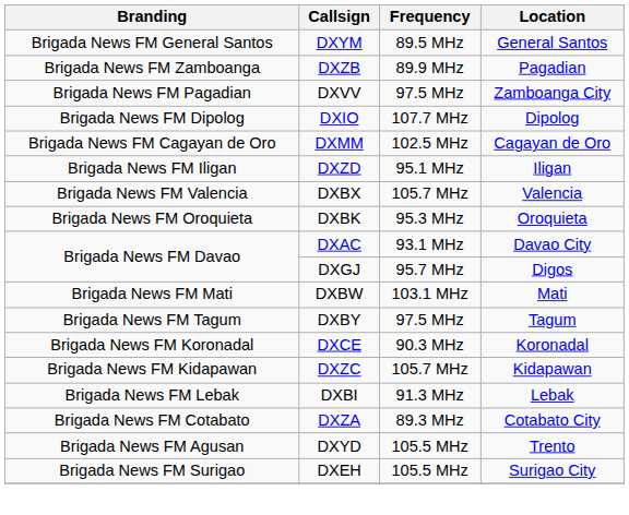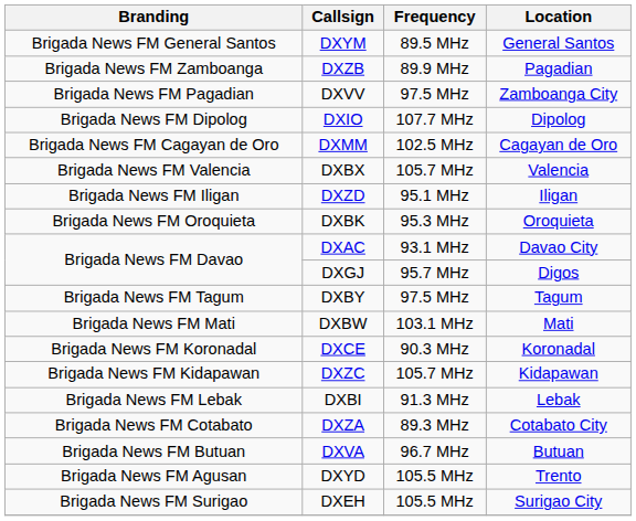rows swapped: DXZD <-> DXBX
rows swapped: DXBY <-> DXBW
+ row: Brigada News FM Butuan | DXVA | 96.7 MHz | Butuan
